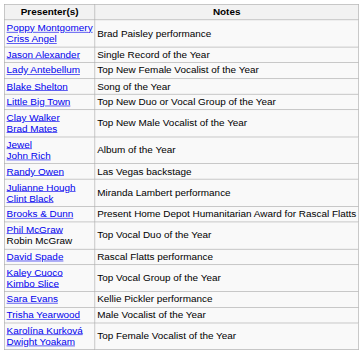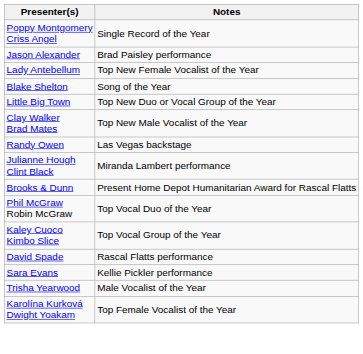Poppy Montgomery Criss Angel | Notes: Brad Paisley performance -> Single Record of the Year
Jason Alexander | Notes: Single Record of the Year -> Brad Paisley performance
- row: Jewel John Rich | Album of the Year
rows swapped: Kaley Cuoco Kimbo Slice <-> David Spade
